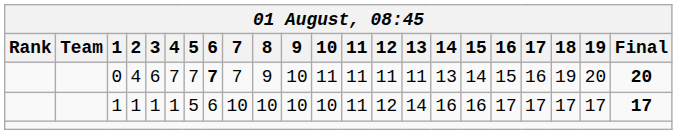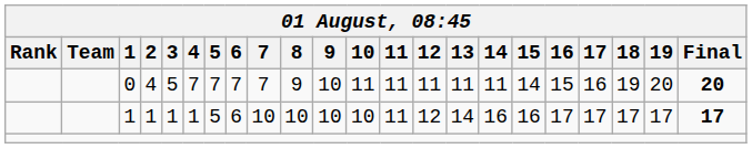0 | 3: 6 -> 5
0 | 6: bold -> normal
0 | 14: 13 -> 11
